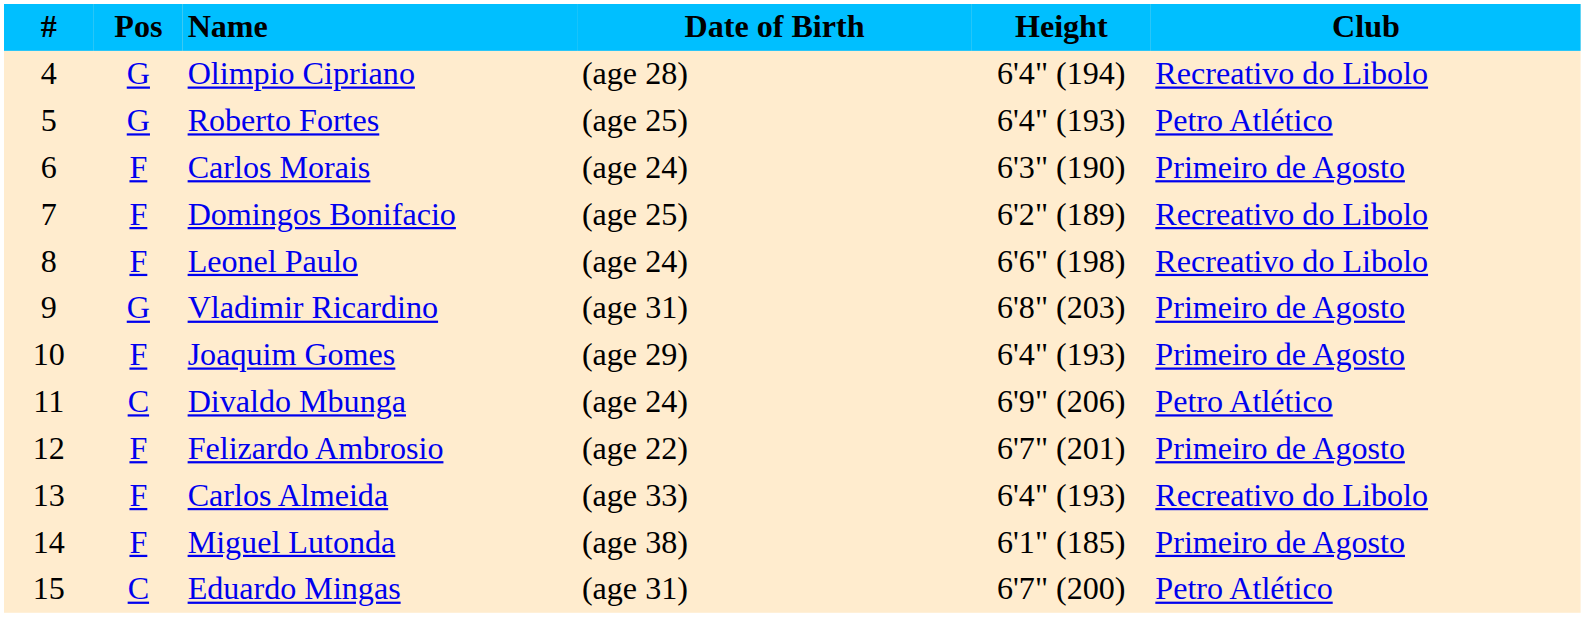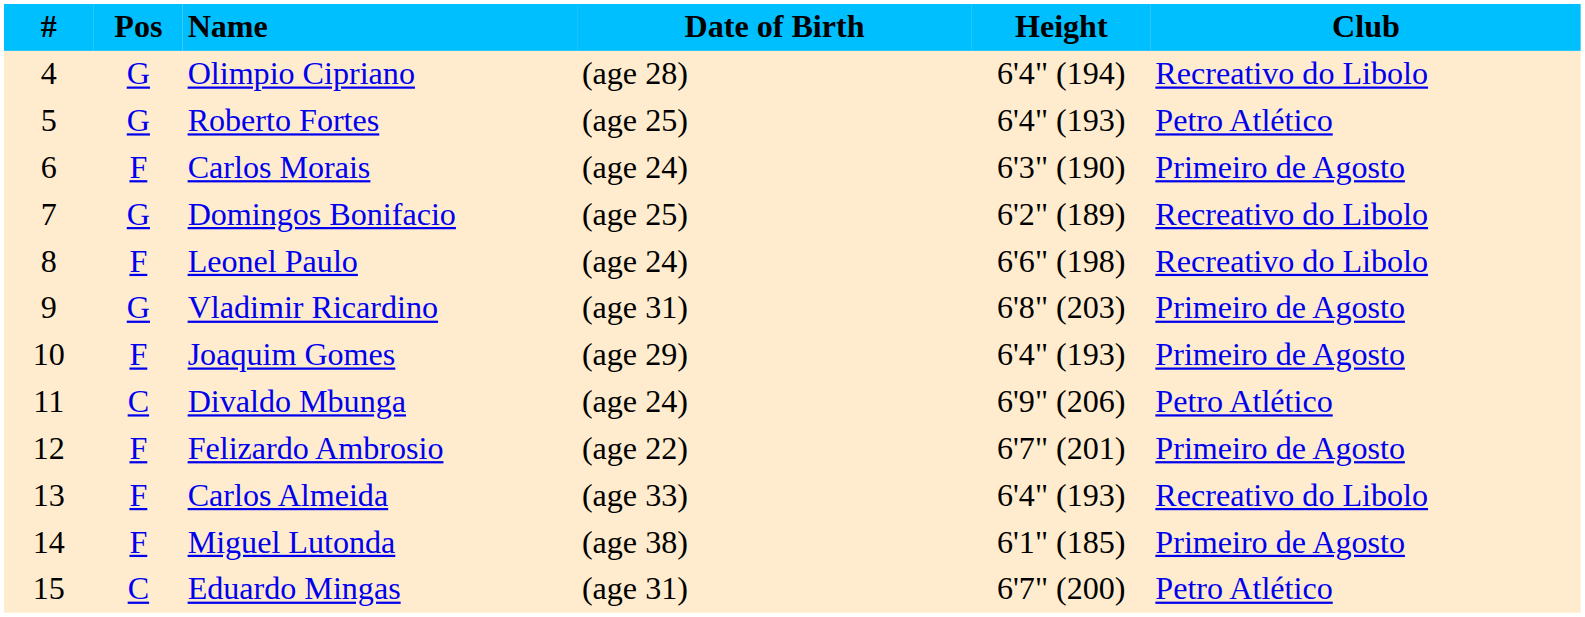Domingos Bonifacio | Pos: F -> G
